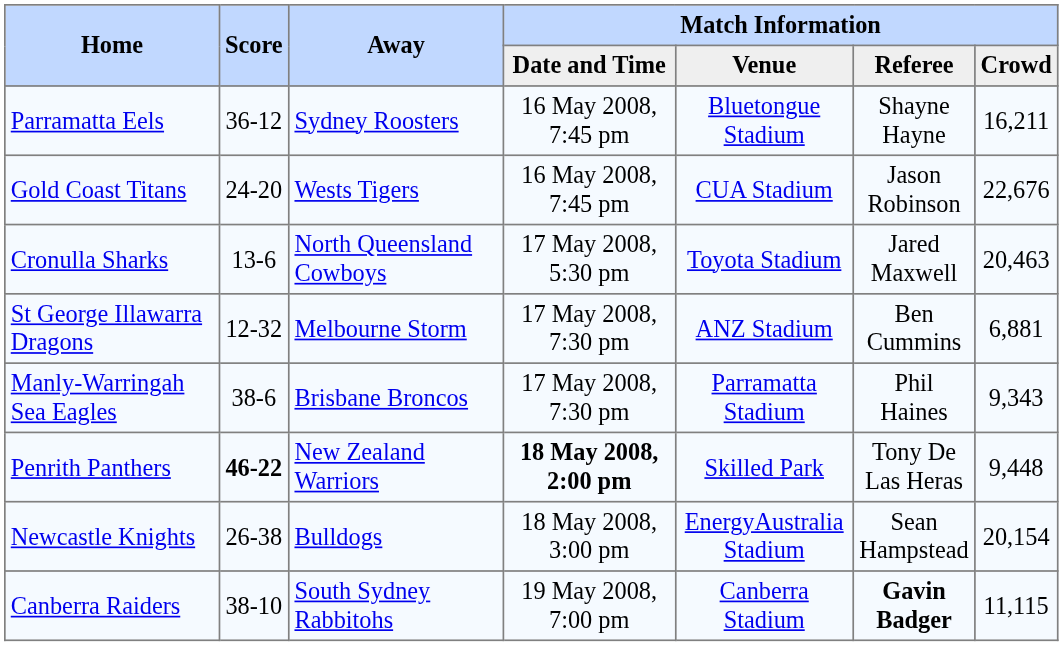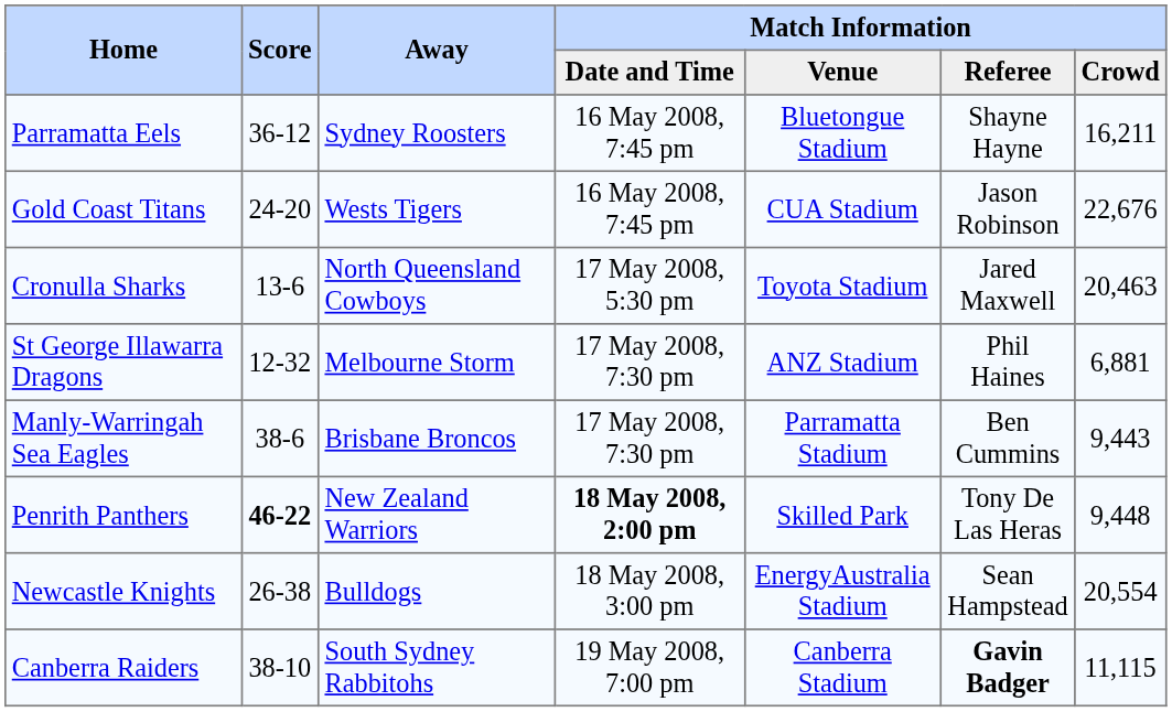St George Illawarra Dragons | Match Information / Referee: Ben Cummins -> Phil Haines
Manly-Warringah Sea Eagles | Match Information / Referee: Phil Haines -> Ben Cummins
Manly-Warringah Sea Eagles | Match Information / Crowd: 9,343 -> 9,443
Newcastle Knights | Match Information / Crowd: 20,154 -> 20,554
